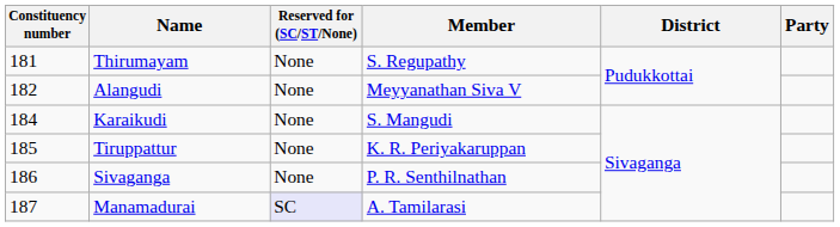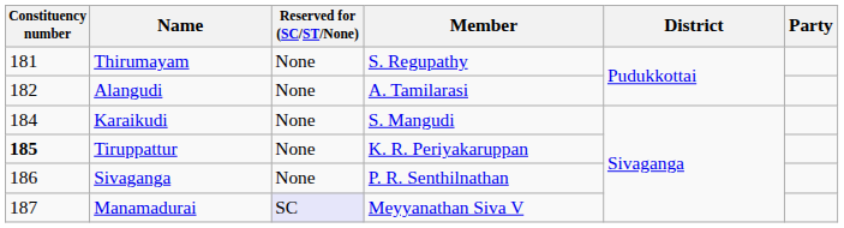Alangudi | Member: Meyyanathan Siva V -> A. Tamilarasi
Tiruppattur | Constituency number: normal -> bold
Manamadurai | Member: A. Tamilarasi -> Meyyanathan Siva V
